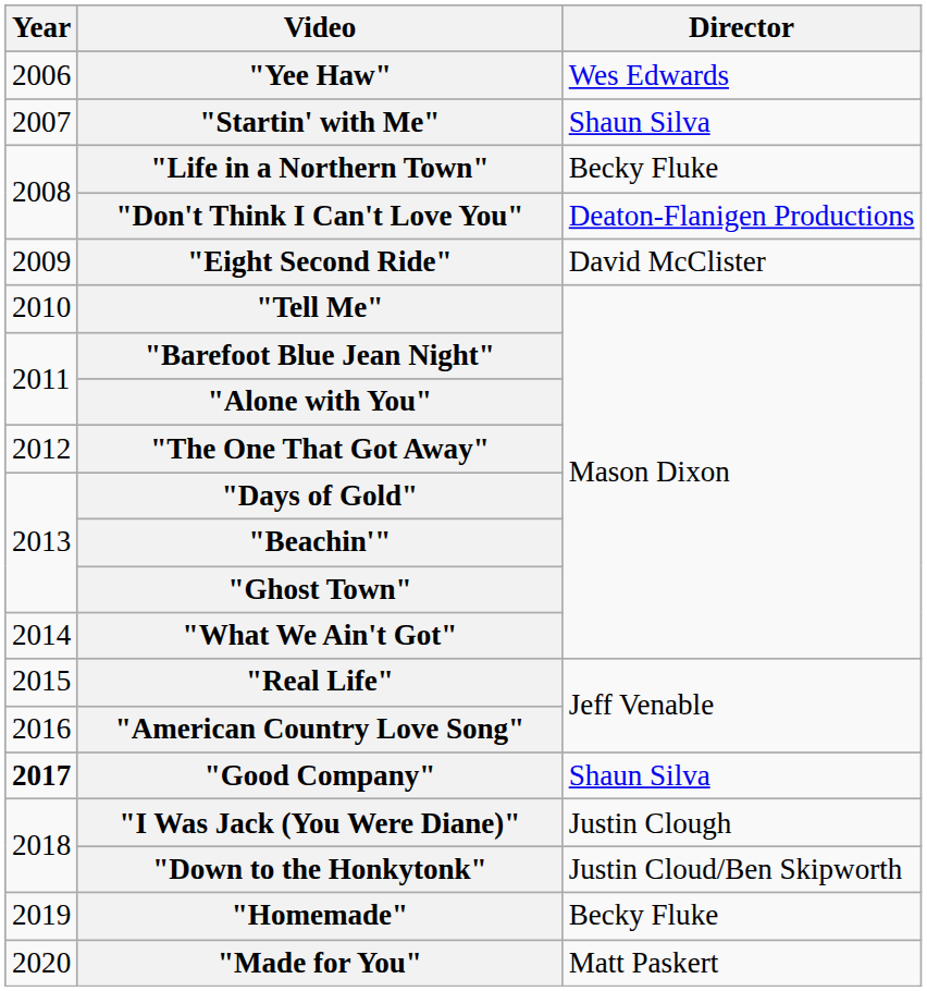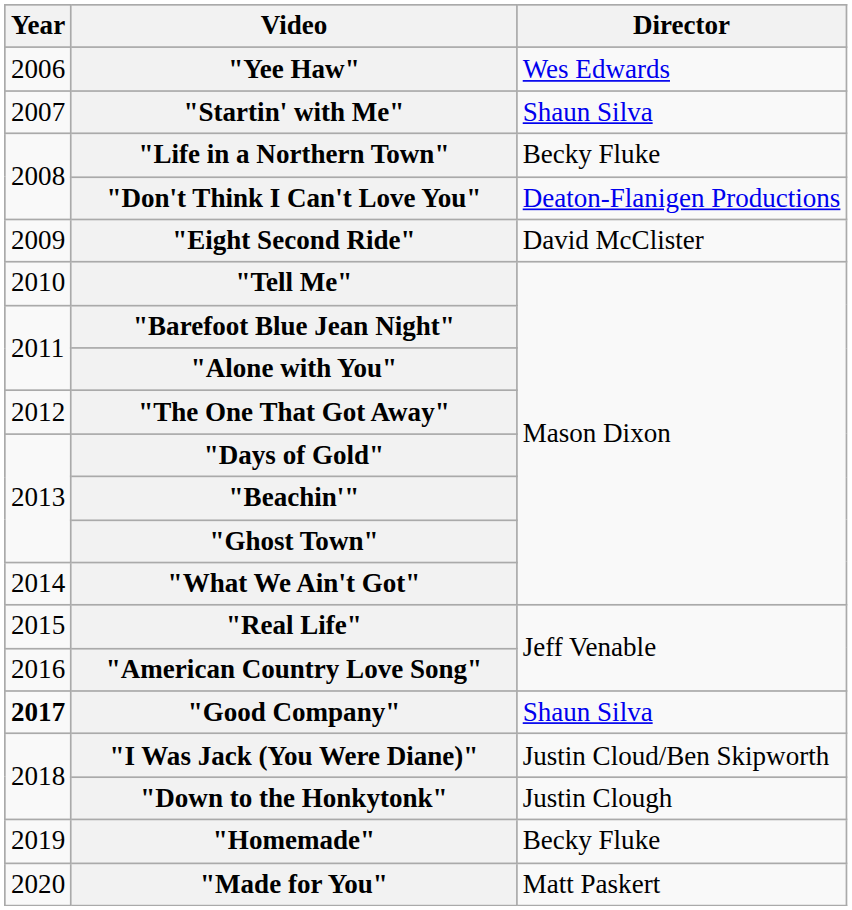"I Was Jack (You Were Diane)" | Director: Justin Clough -> Justin Cloud/Ben Skipworth
"Down to the Honkytonk" | Director: Justin Cloud/Ben Skipworth -> Justin Clough
